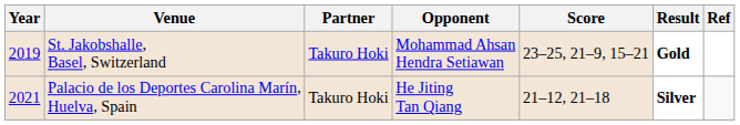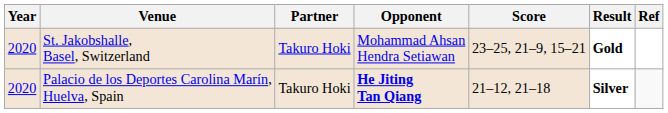St. Jakobshalle, Basel, Switzerland | Year: 2019 -> 2020
Palacio de los Deportes Carolina Marín, Huelva, Spain | Year: 2021 -> 2020
Palacio de los Deportes Carolina Marín, Huelva, Spain | Opponent: normal -> bold
